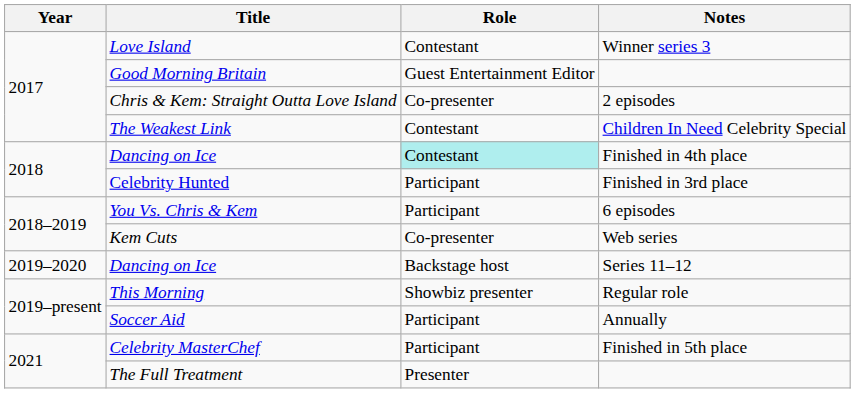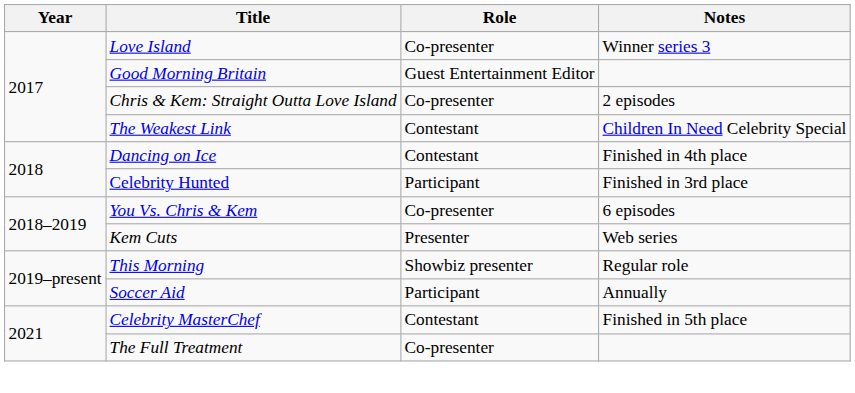Love Island | Role: Contestant -> Co-presenter
Dancing on Ice / Finished in 4th place | Role: paleturquoise background -> no background
You Vs. Chris & Kem | Role: Participant -> Co-presenter
Kem Cuts | Role: Co-presenter -> Presenter
- row: 2019–2020 | Dancing on Ice | Backstage host | Series 11–12
Celebrity MasterChef | Role: Participant -> Contestant
The Full Treatment | Role: Presenter -> Co-presenter
